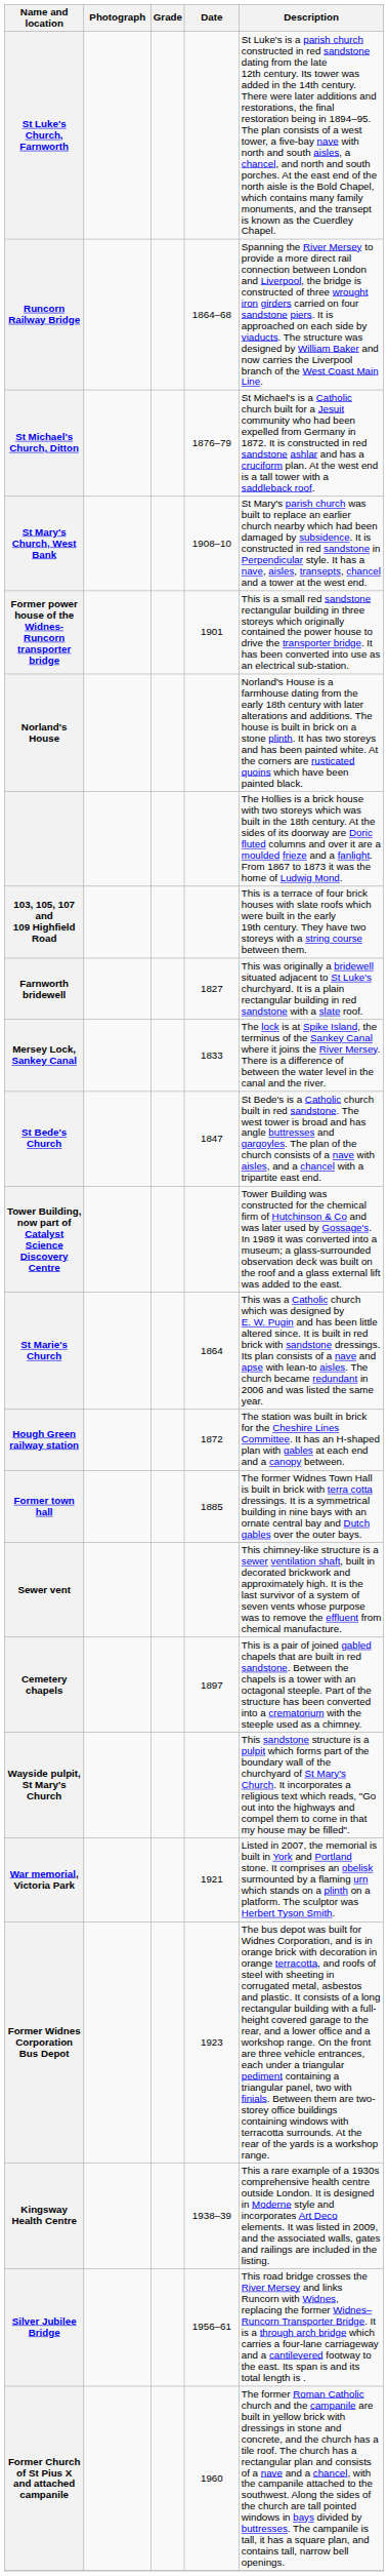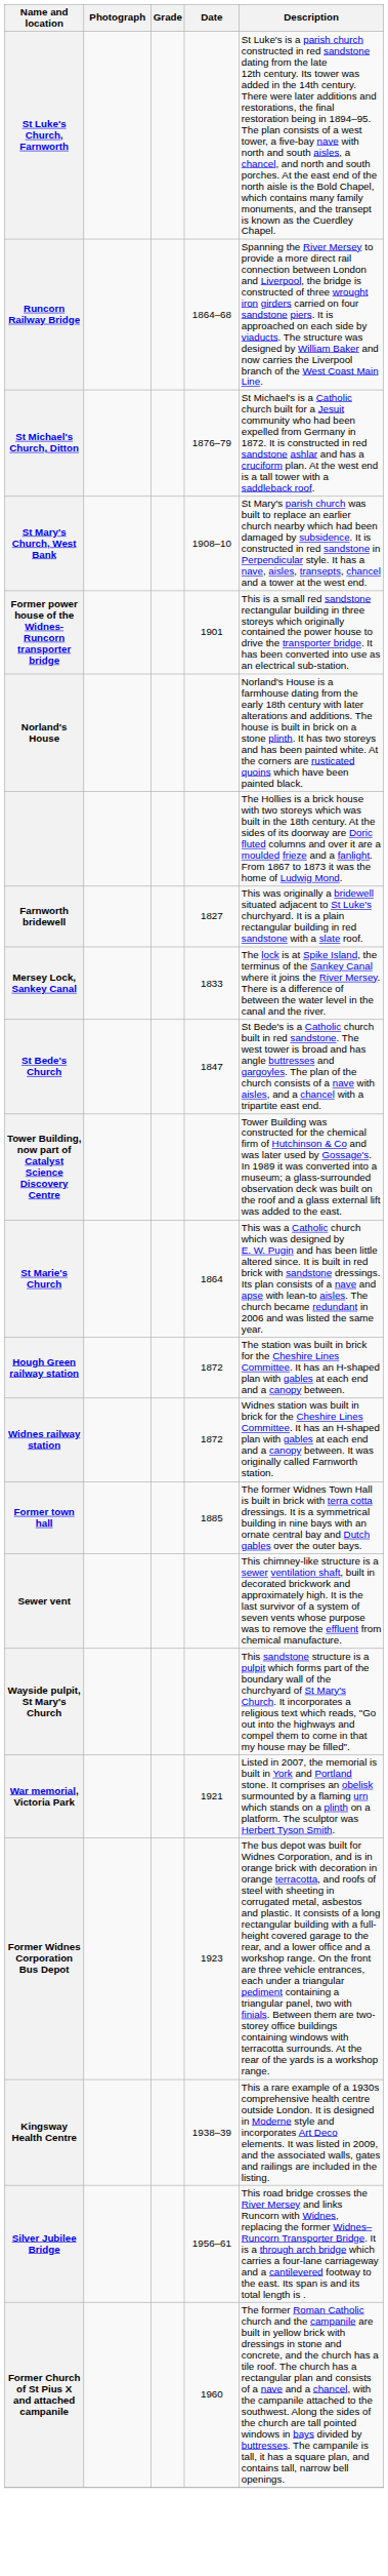- row: 103, 105, 107 and 109 Highfield Road | This is a terrace of four brick houses with slate roofs which were built in the early 19th century. They have two storeys with a string course between them.
+ row: Widnes railway station | 1872 | Widnes station was built in brick for the Cheshire Lines Committee. It has an H-shaped plan with gables at each end and a canopy between. It was originally called Farnworth station.
- row: Cemetery chapels | 1897 | This is a pair of joined gabled chapels that are built in red sandstone. Between the chapels is a tower with an octagonal steeple. Part of the structure has been converted into a crematorium with the steeple used as a chimney.
